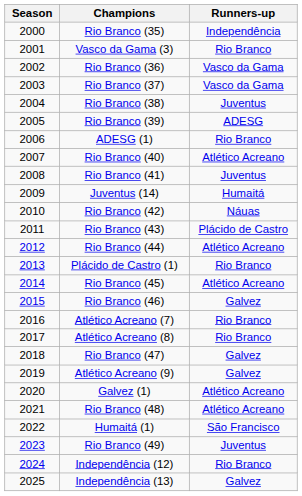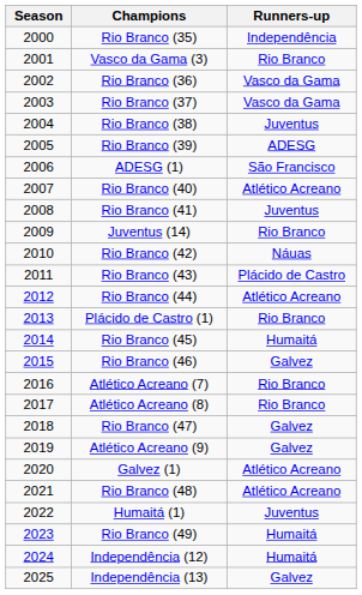ADESG (1) | Runners-up: Rio Branco -> São Francisco
Juventus (14) | Runners-up: Humaitá -> Rio Branco
Rio Branco (45) | Runners-up: Atlético Acreano -> Humaitá
Humaitá (1) | Runners-up: São Francisco -> Juventus
Rio Branco (49) | Runners-up: Juventus -> Humaitá
Independência (12) | Runners-up: Rio Branco -> Humaitá
